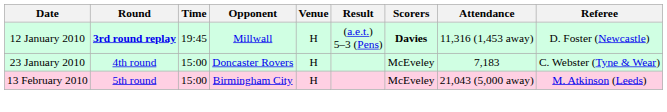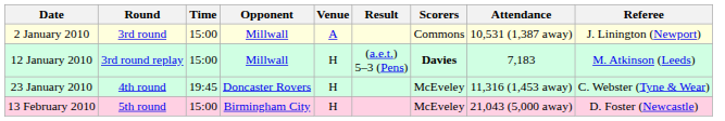+ row: 2 January 2010 | 3rd round | 15:00 | Millwall | A | Commons | 10,531 (1,387 away) | J. Linington (Newport)
12 January 2010 | Round: bold -> normal
12 January 2010 | Time: 19:45 -> 15:00
12 January 2010 | Attendance: 11,316 (1,453 away) -> 7,183
12 January 2010 | Referee: D. Foster (Newcastle) -> M. Atkinson (Leeds)
23 January 2010 | Time: 15:00 -> 19:45
23 January 2010 | Attendance: 7,183 -> 11,316 (1,453 away)
13 February 2010 | Referee: M. Atkinson (Leeds) -> D. Foster (Newcastle)
